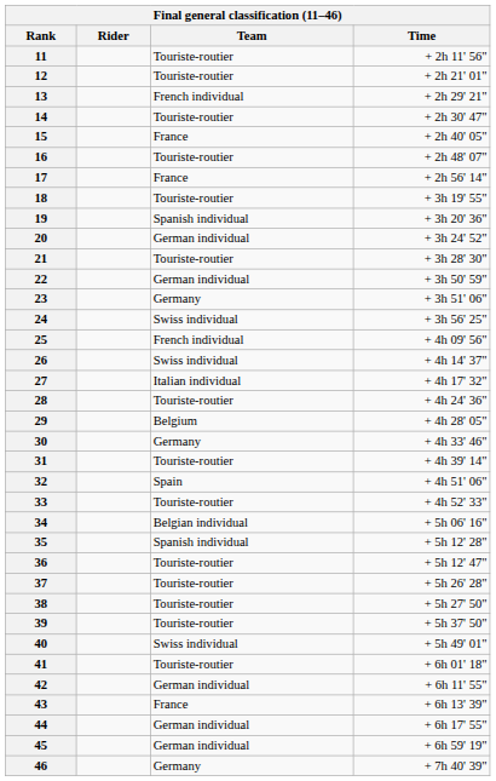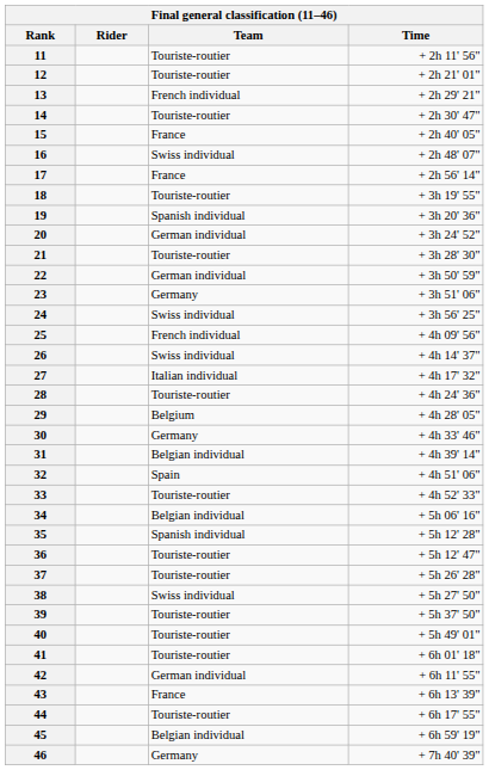16 | Team: Touriste-routier -> Swiss individual
31 | Team: Touriste-routier -> Belgian individual
38 | Team: Touriste-routier -> Swiss individual
40 | Team: Swiss individual -> Touriste-routier
44 | Team: German individual -> Touriste-routier
45 | Team: German individual -> Belgian individual
